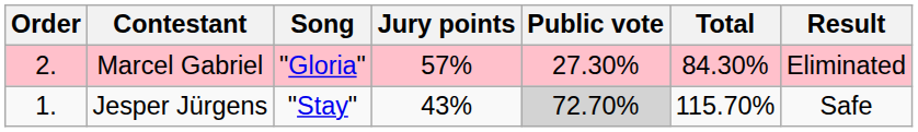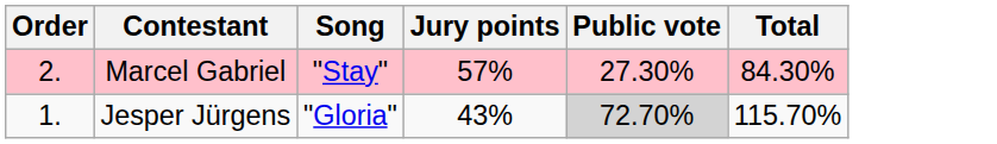- column: Result | Eliminated | Safe
Marcel Gabriel | Song: "Gloria" -> "Stay"
Jesper Jürgens | Song: "Stay" -> "Gloria"
